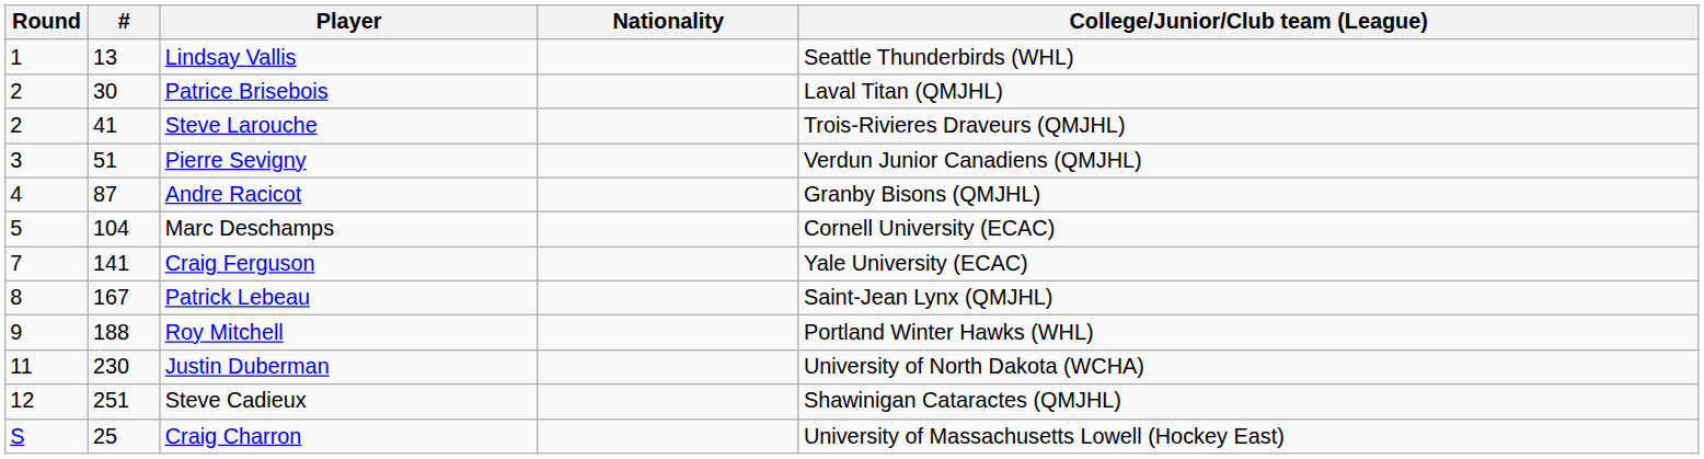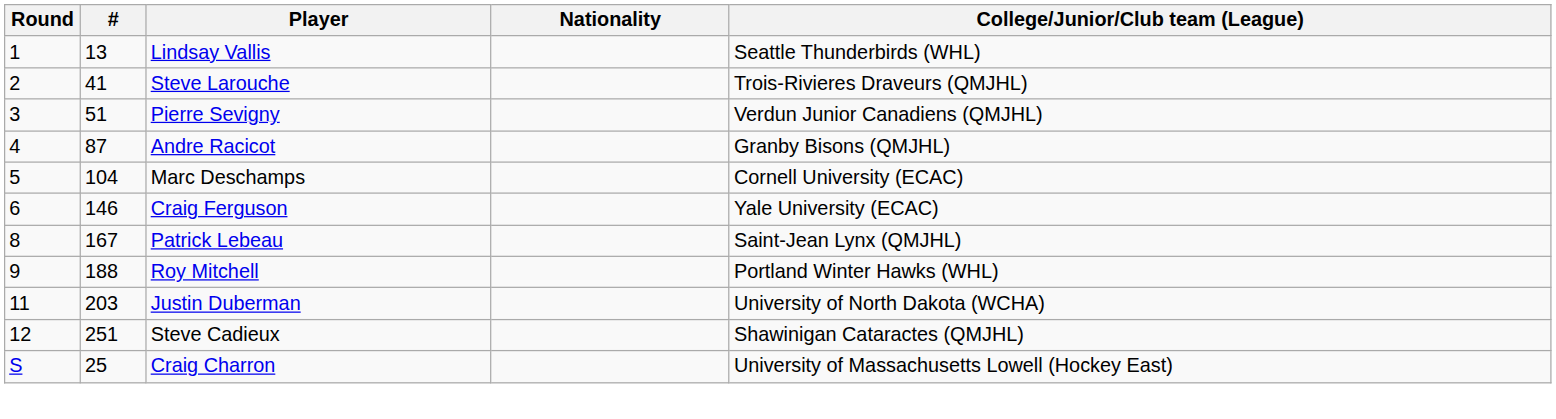- row: 2 | 30 | Patrice Brisebois | Laval Titan (QMJHL)
Craig Ferguson | Round: 7 -> 6
Craig Ferguson | #: 141 -> 146
Justin Duberman | #: 230 -> 203
